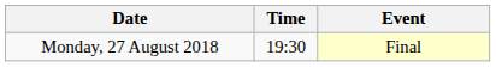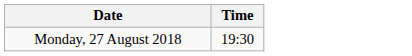- column: Event | Final
